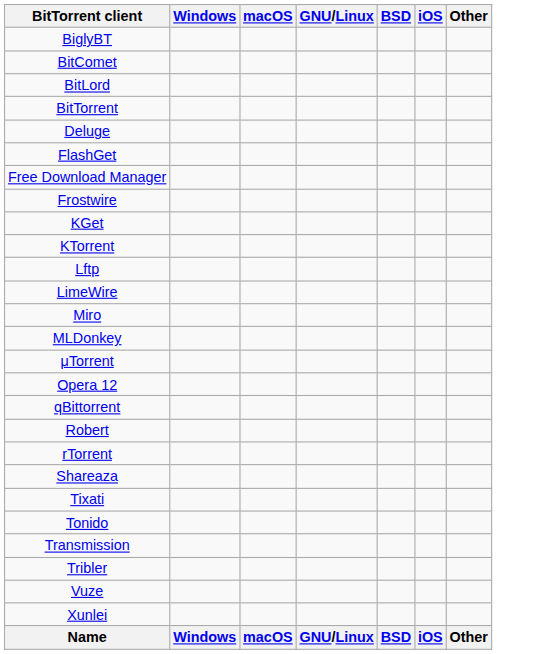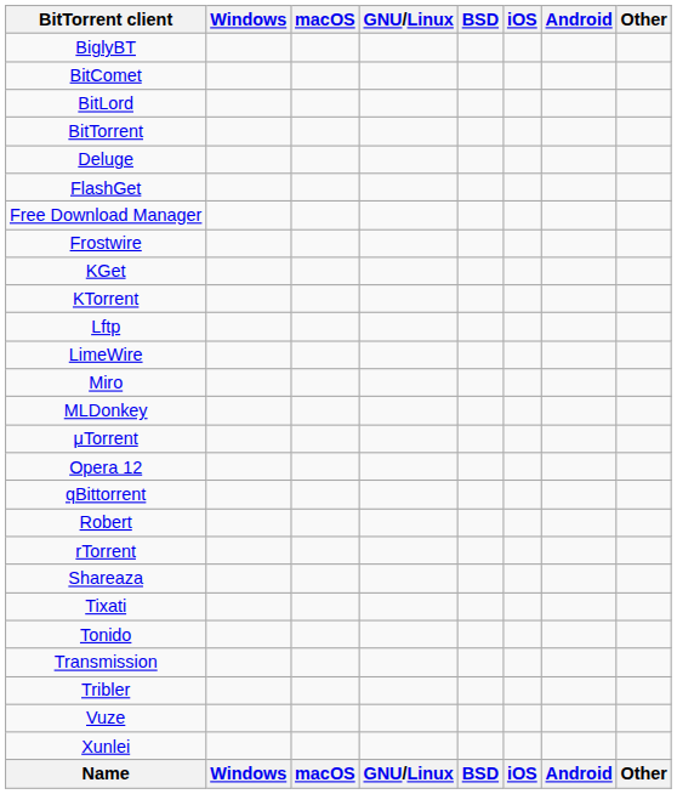+ column: Android | Android
